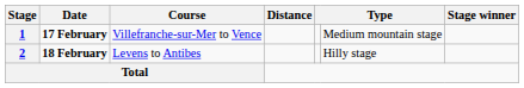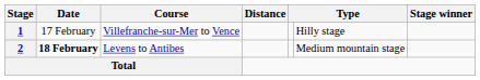1 | Date: bold -> normal
1 | column 6: Medium mountain stage -> Hilly stage
2 | column 6: Hilly stage -> Medium mountain stage
